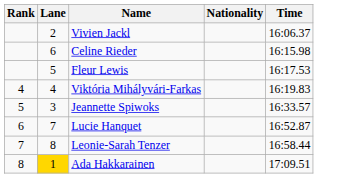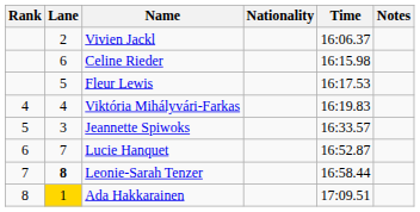+ column: Notes
Leonie-Sarah Tenzer | Lane: normal -> bold
